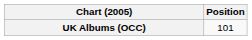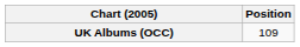UK Albums (OCC) | Position: 101 -> 109
